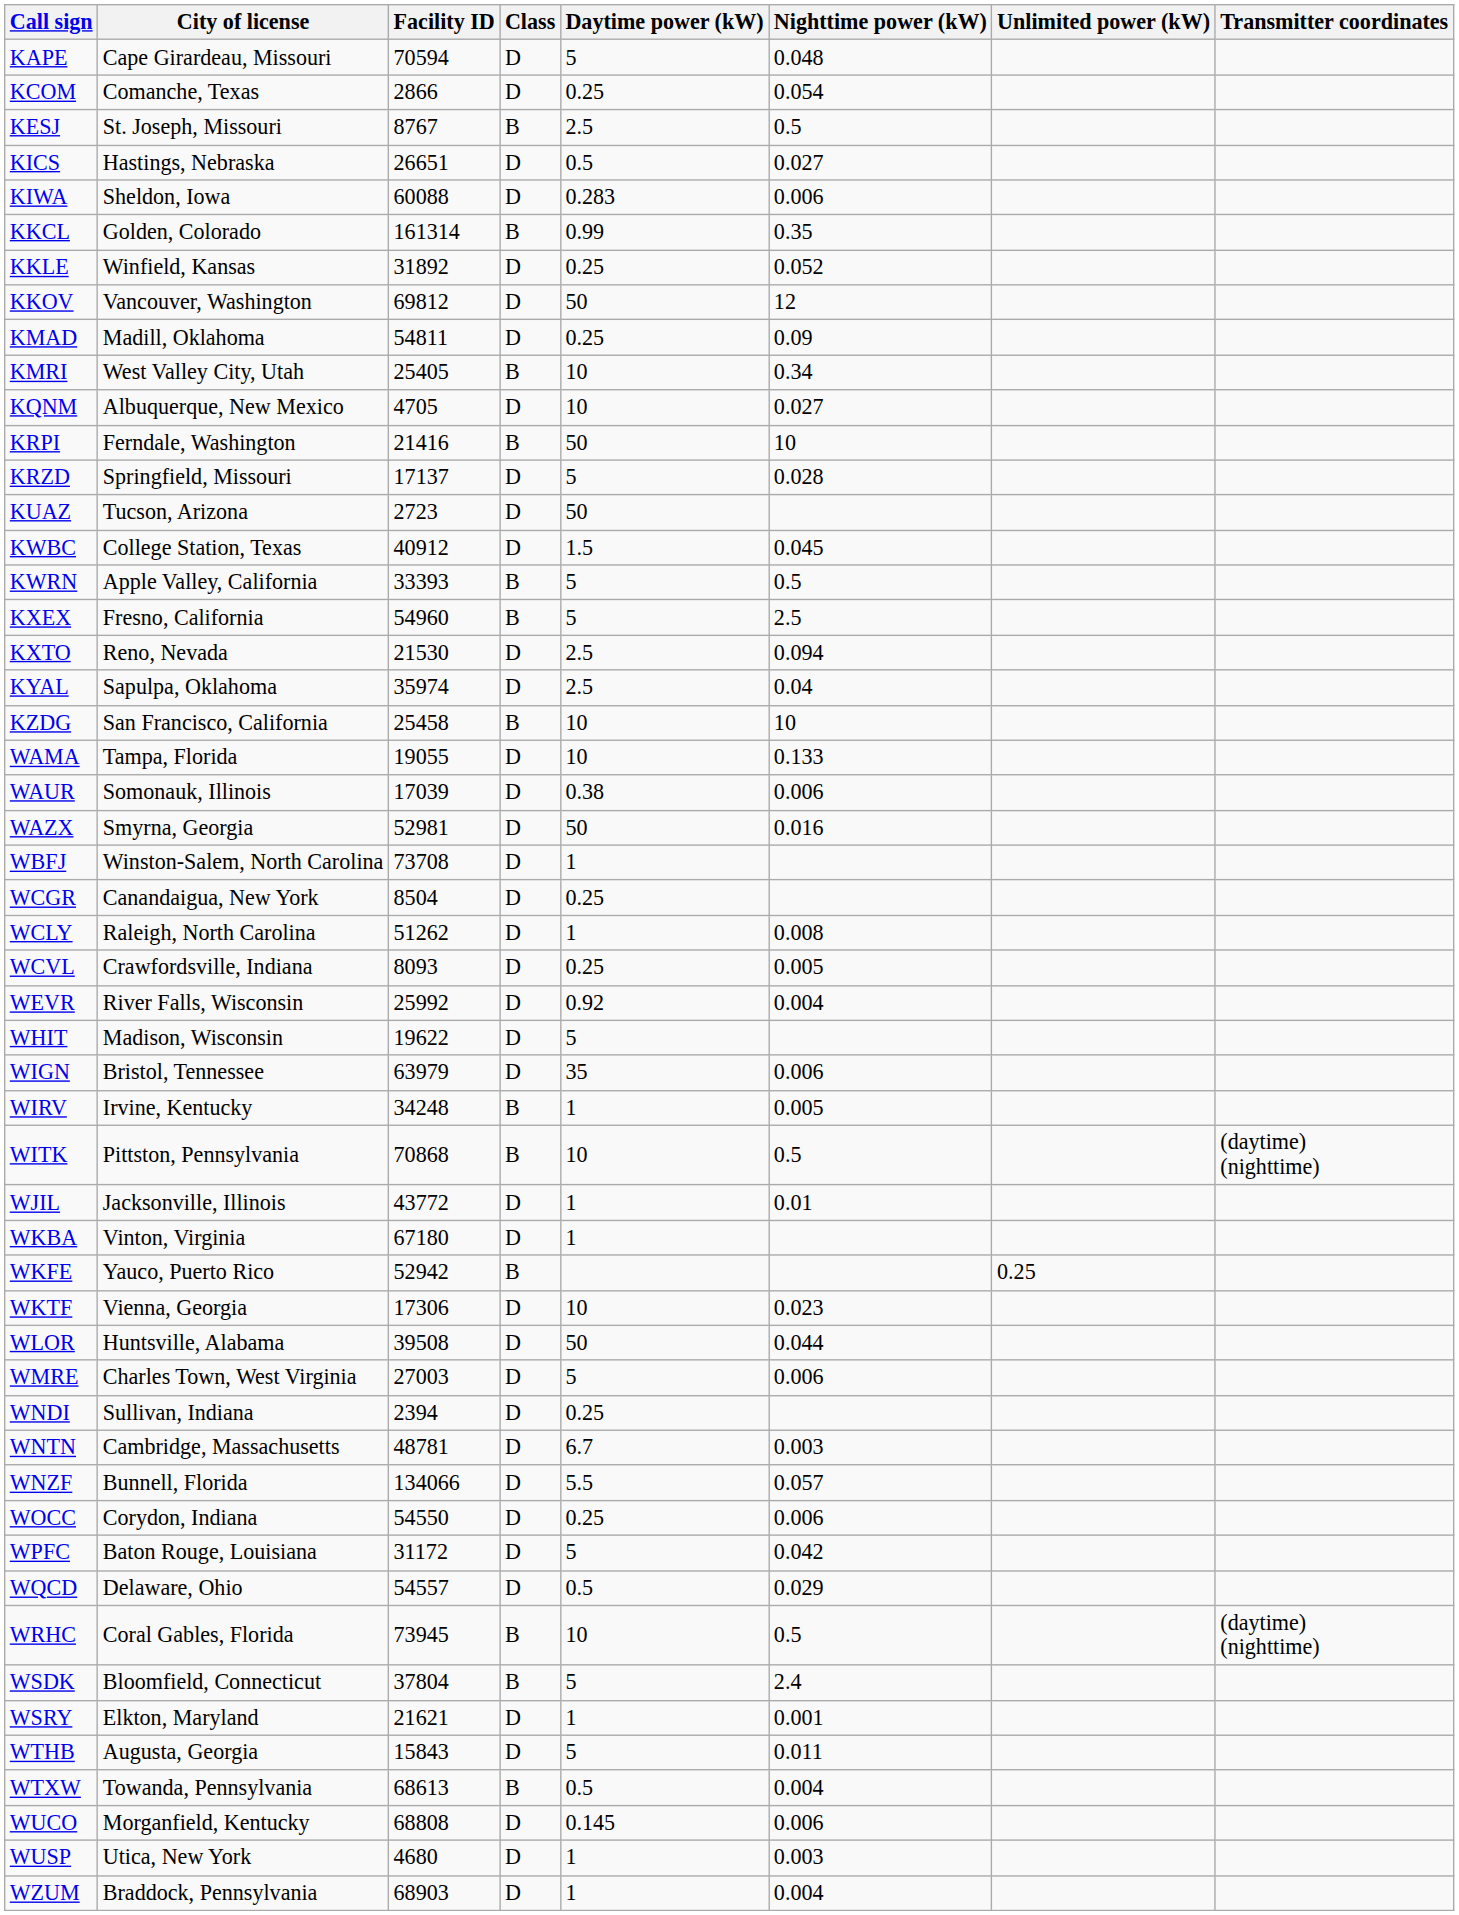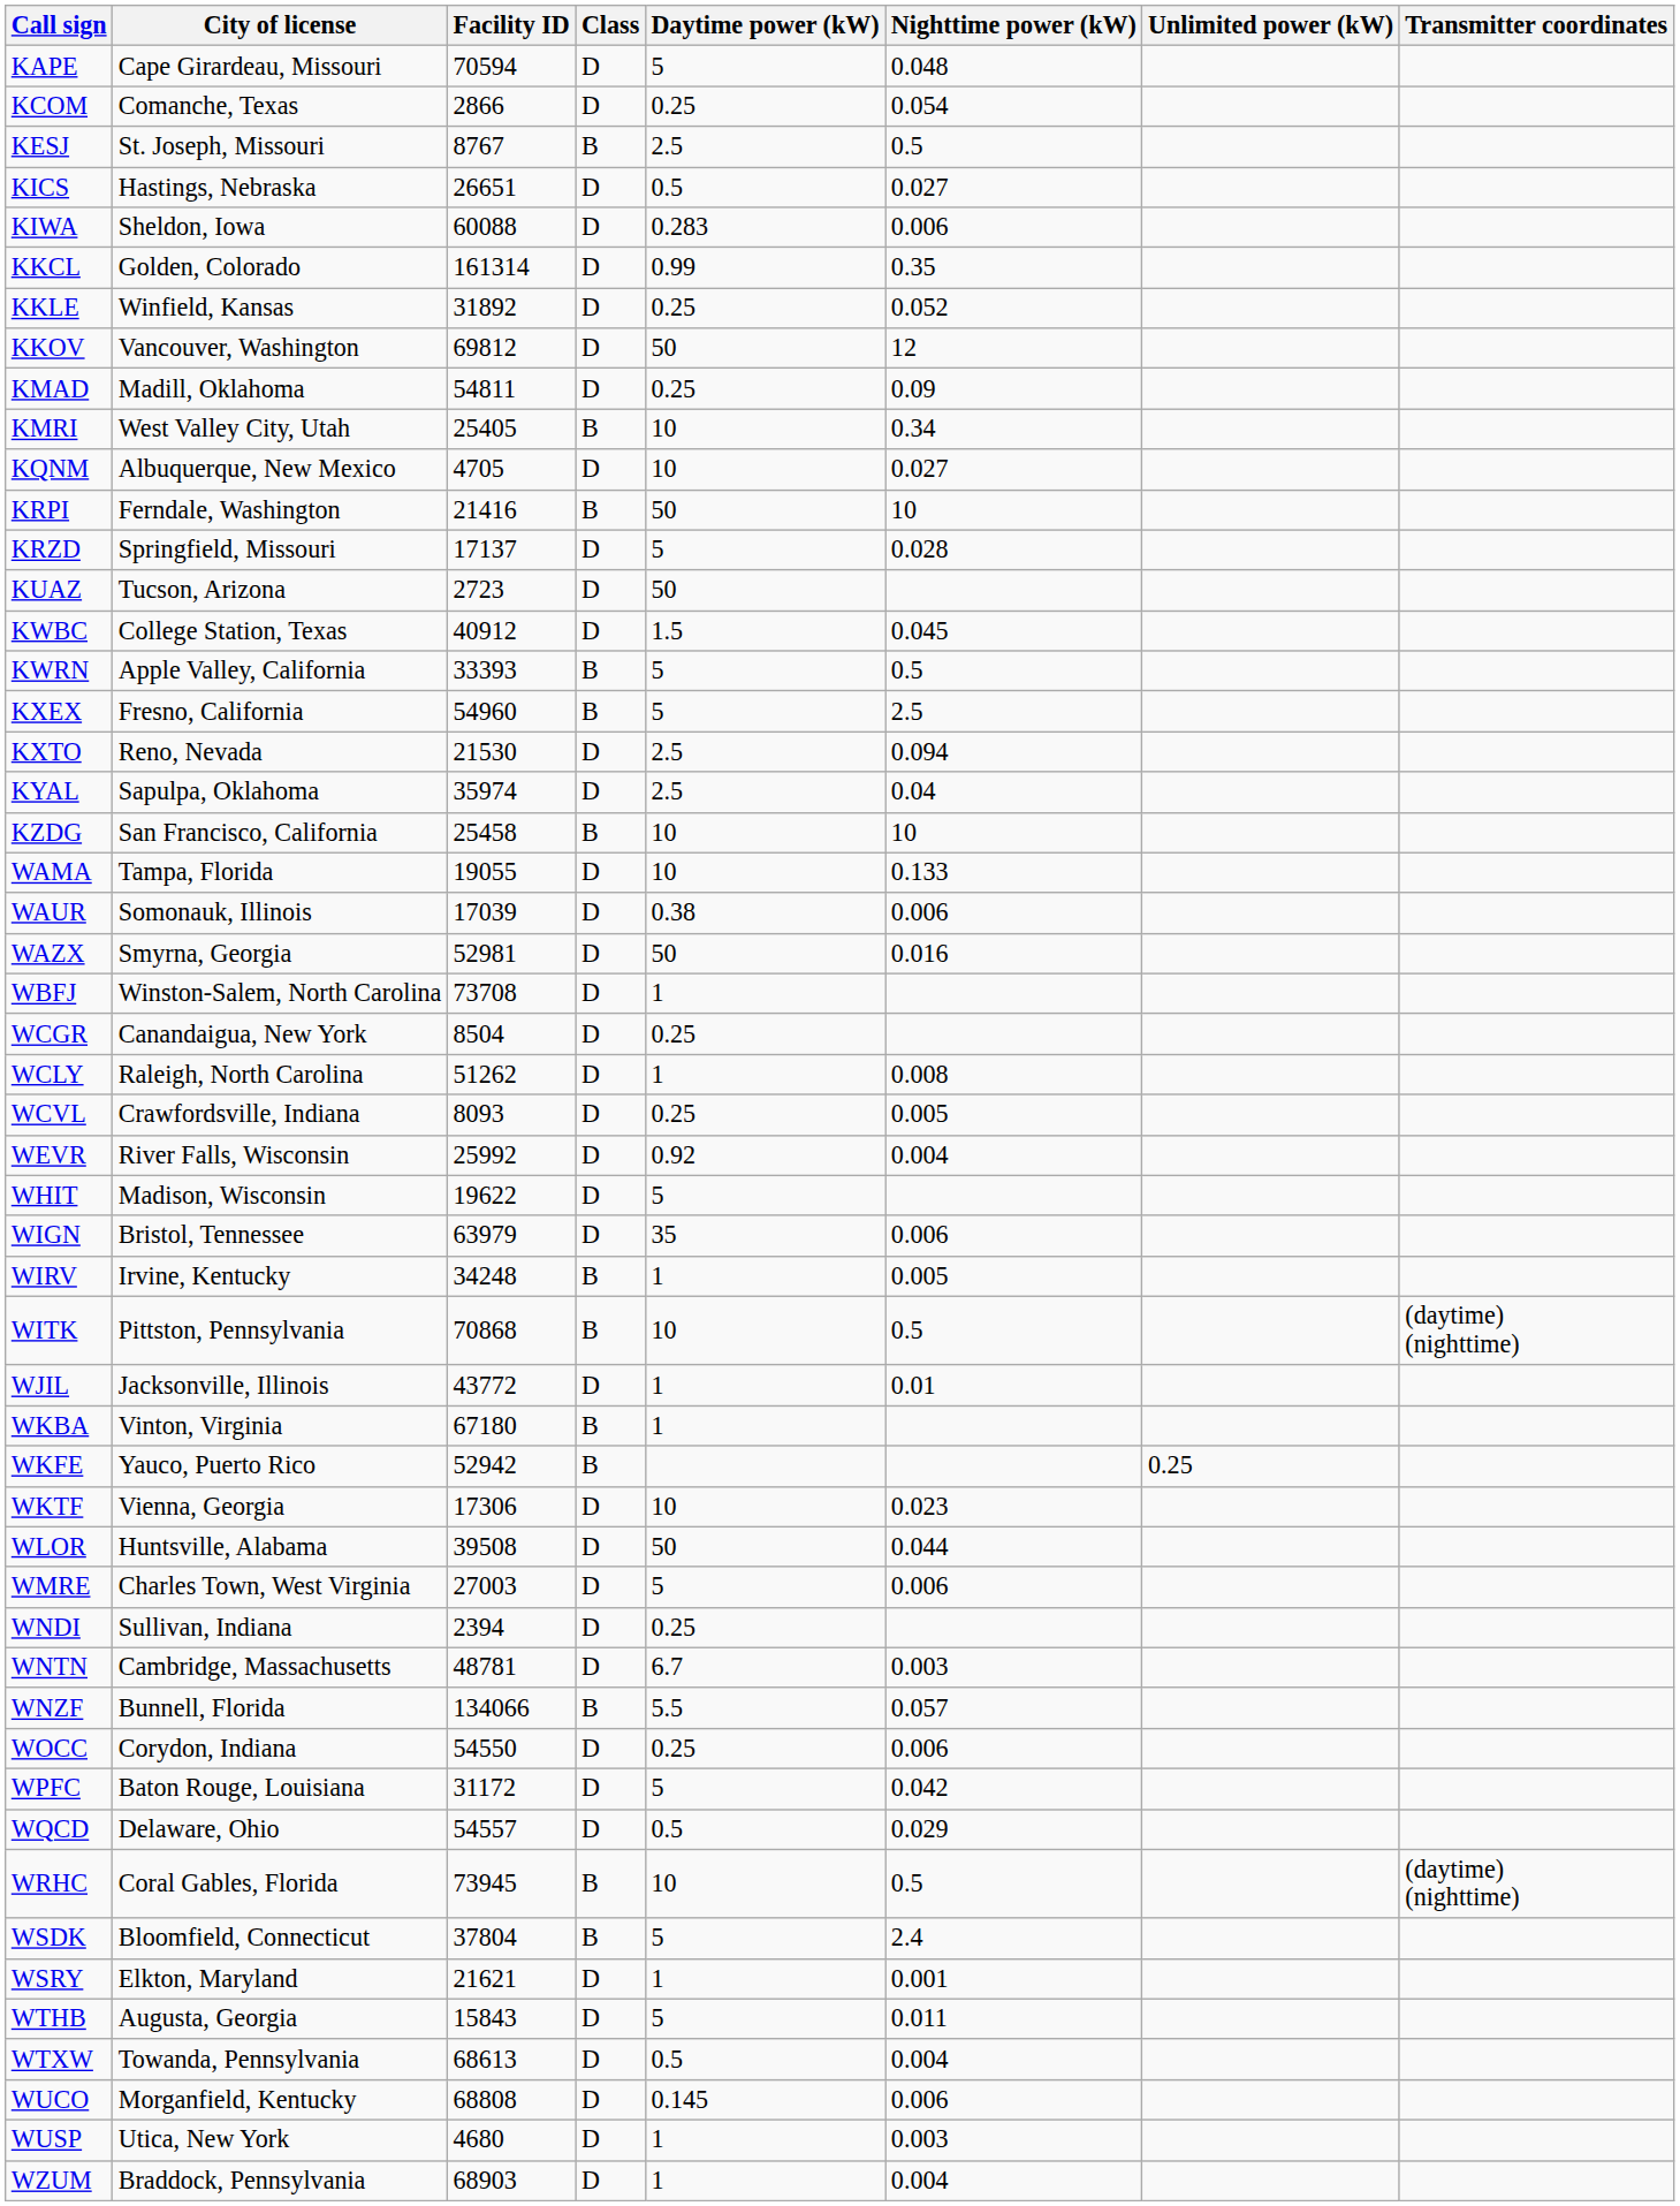KKCL | Class: B -> D
WKBA | Class: D -> B
WNZF | Class: D -> B
WTXW | Class: B -> D
